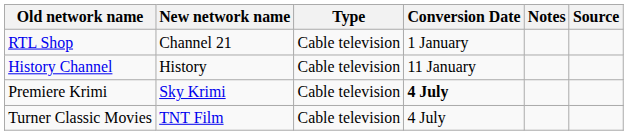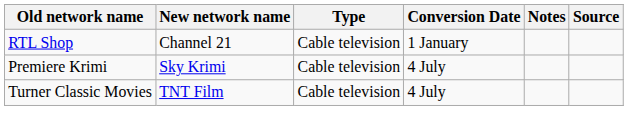- row: History Channel | History | Cable television | 11 January
Premiere Krimi | Conversion Date: bold -> normal
